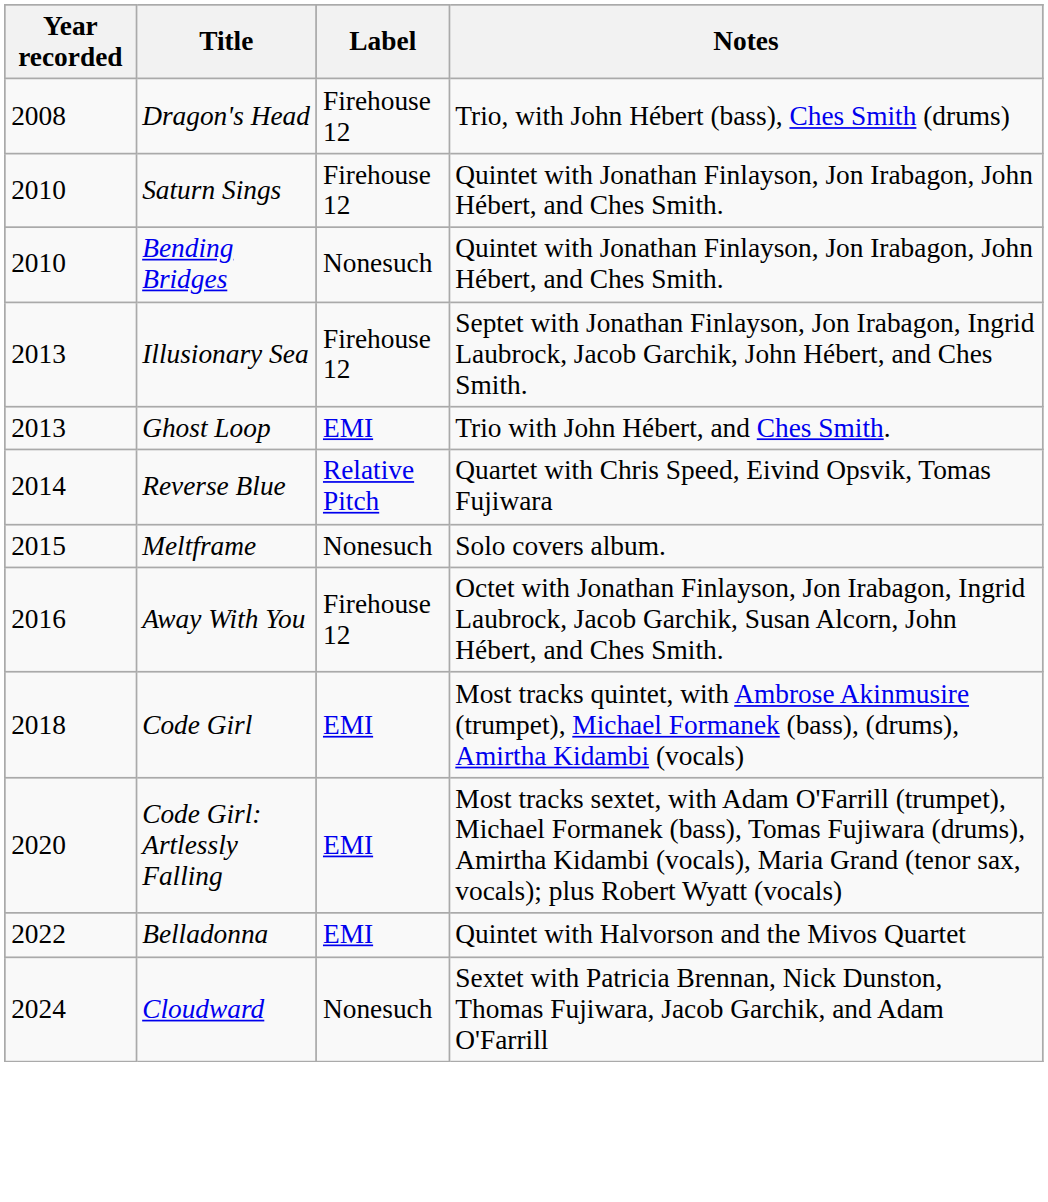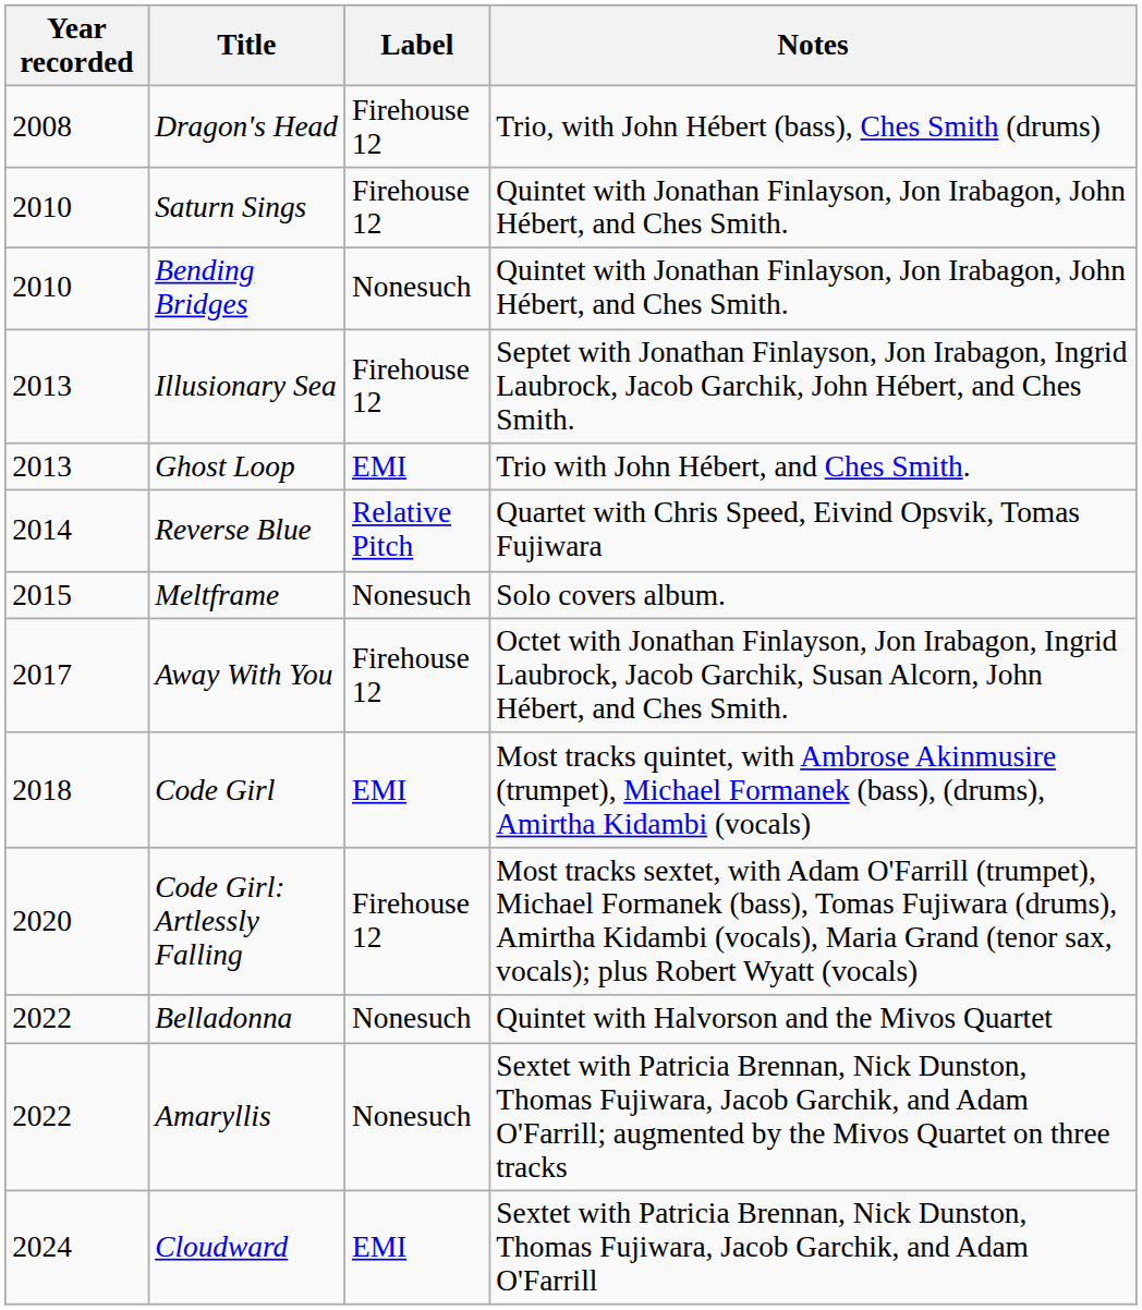Away With You | Year recorded: 2016 -> 2017
Code Girl: Artlessly Falling | Label: EMI -> Firehouse 12
Belladonna | Label: EMI -> Nonesuch
+ row: 2022 | Amaryllis | Nonesuch | Sextet with Patricia Brennan, Nick Dunston, Thomas Fujiwara, Jacob Garchik, and Adam O'Farrill; augmented by the Mivos Quartet on three tracks
Cloudward | Label: Nonesuch -> EMI
